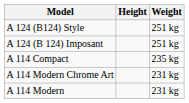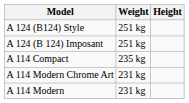columns swapped: Height <-> Weight
